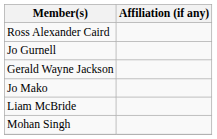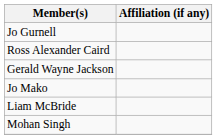rows swapped: Ross Alexander Caird <-> Jo Gurnell
